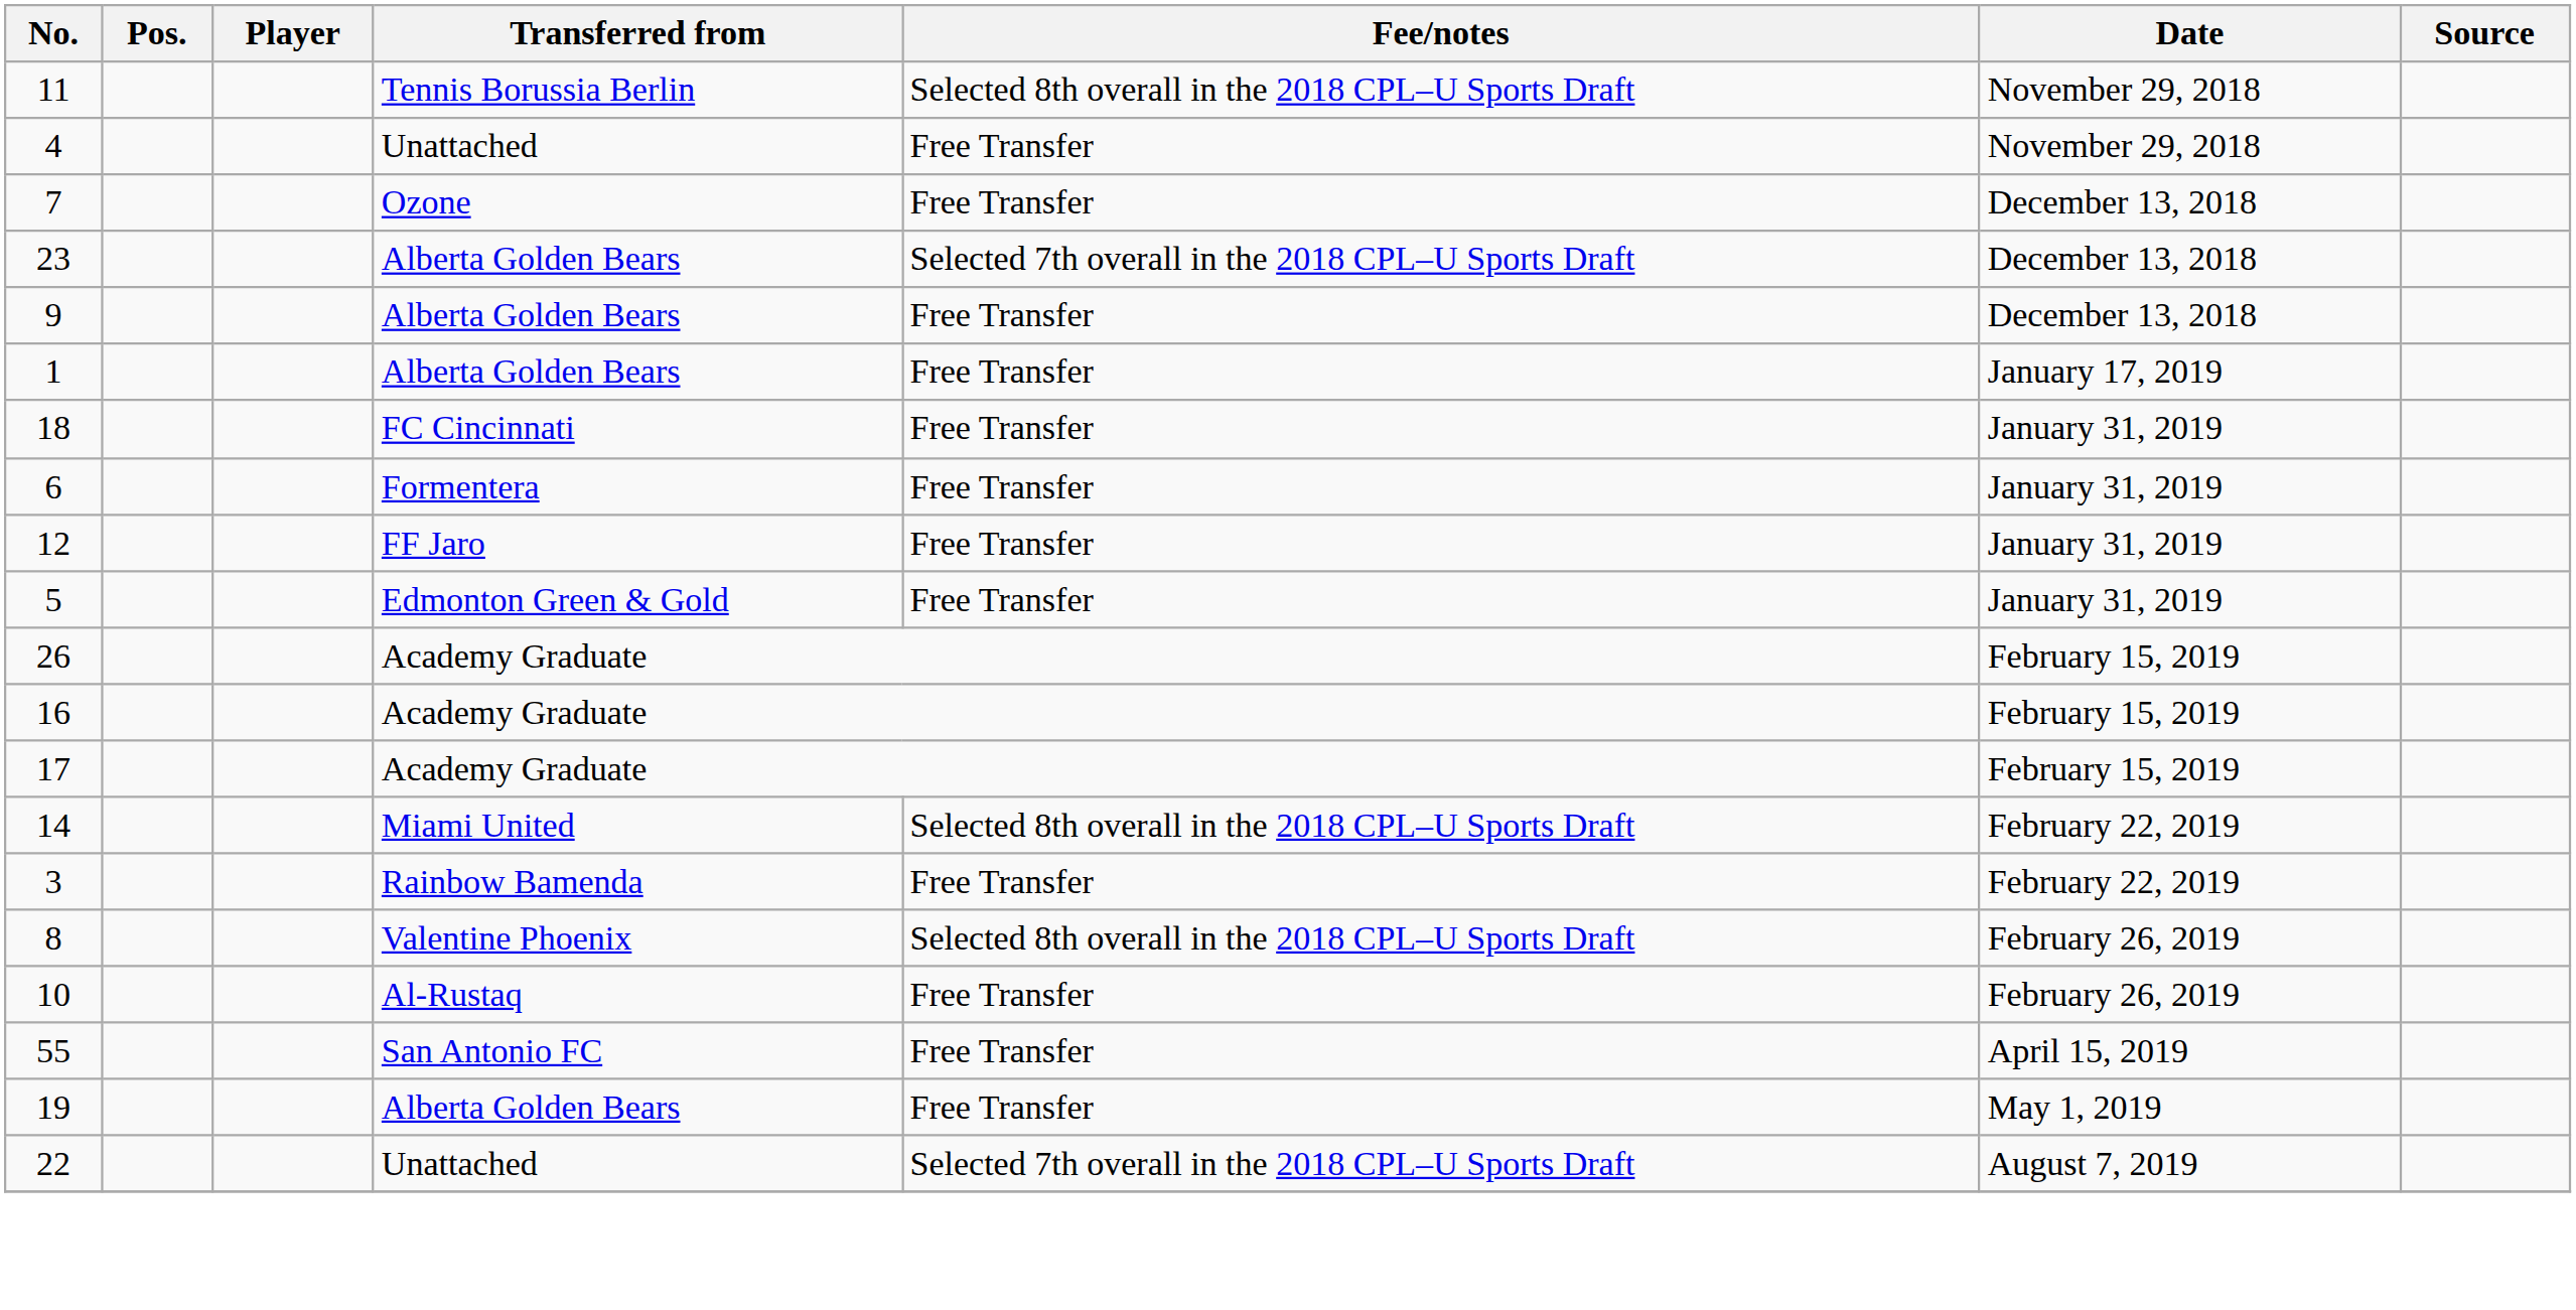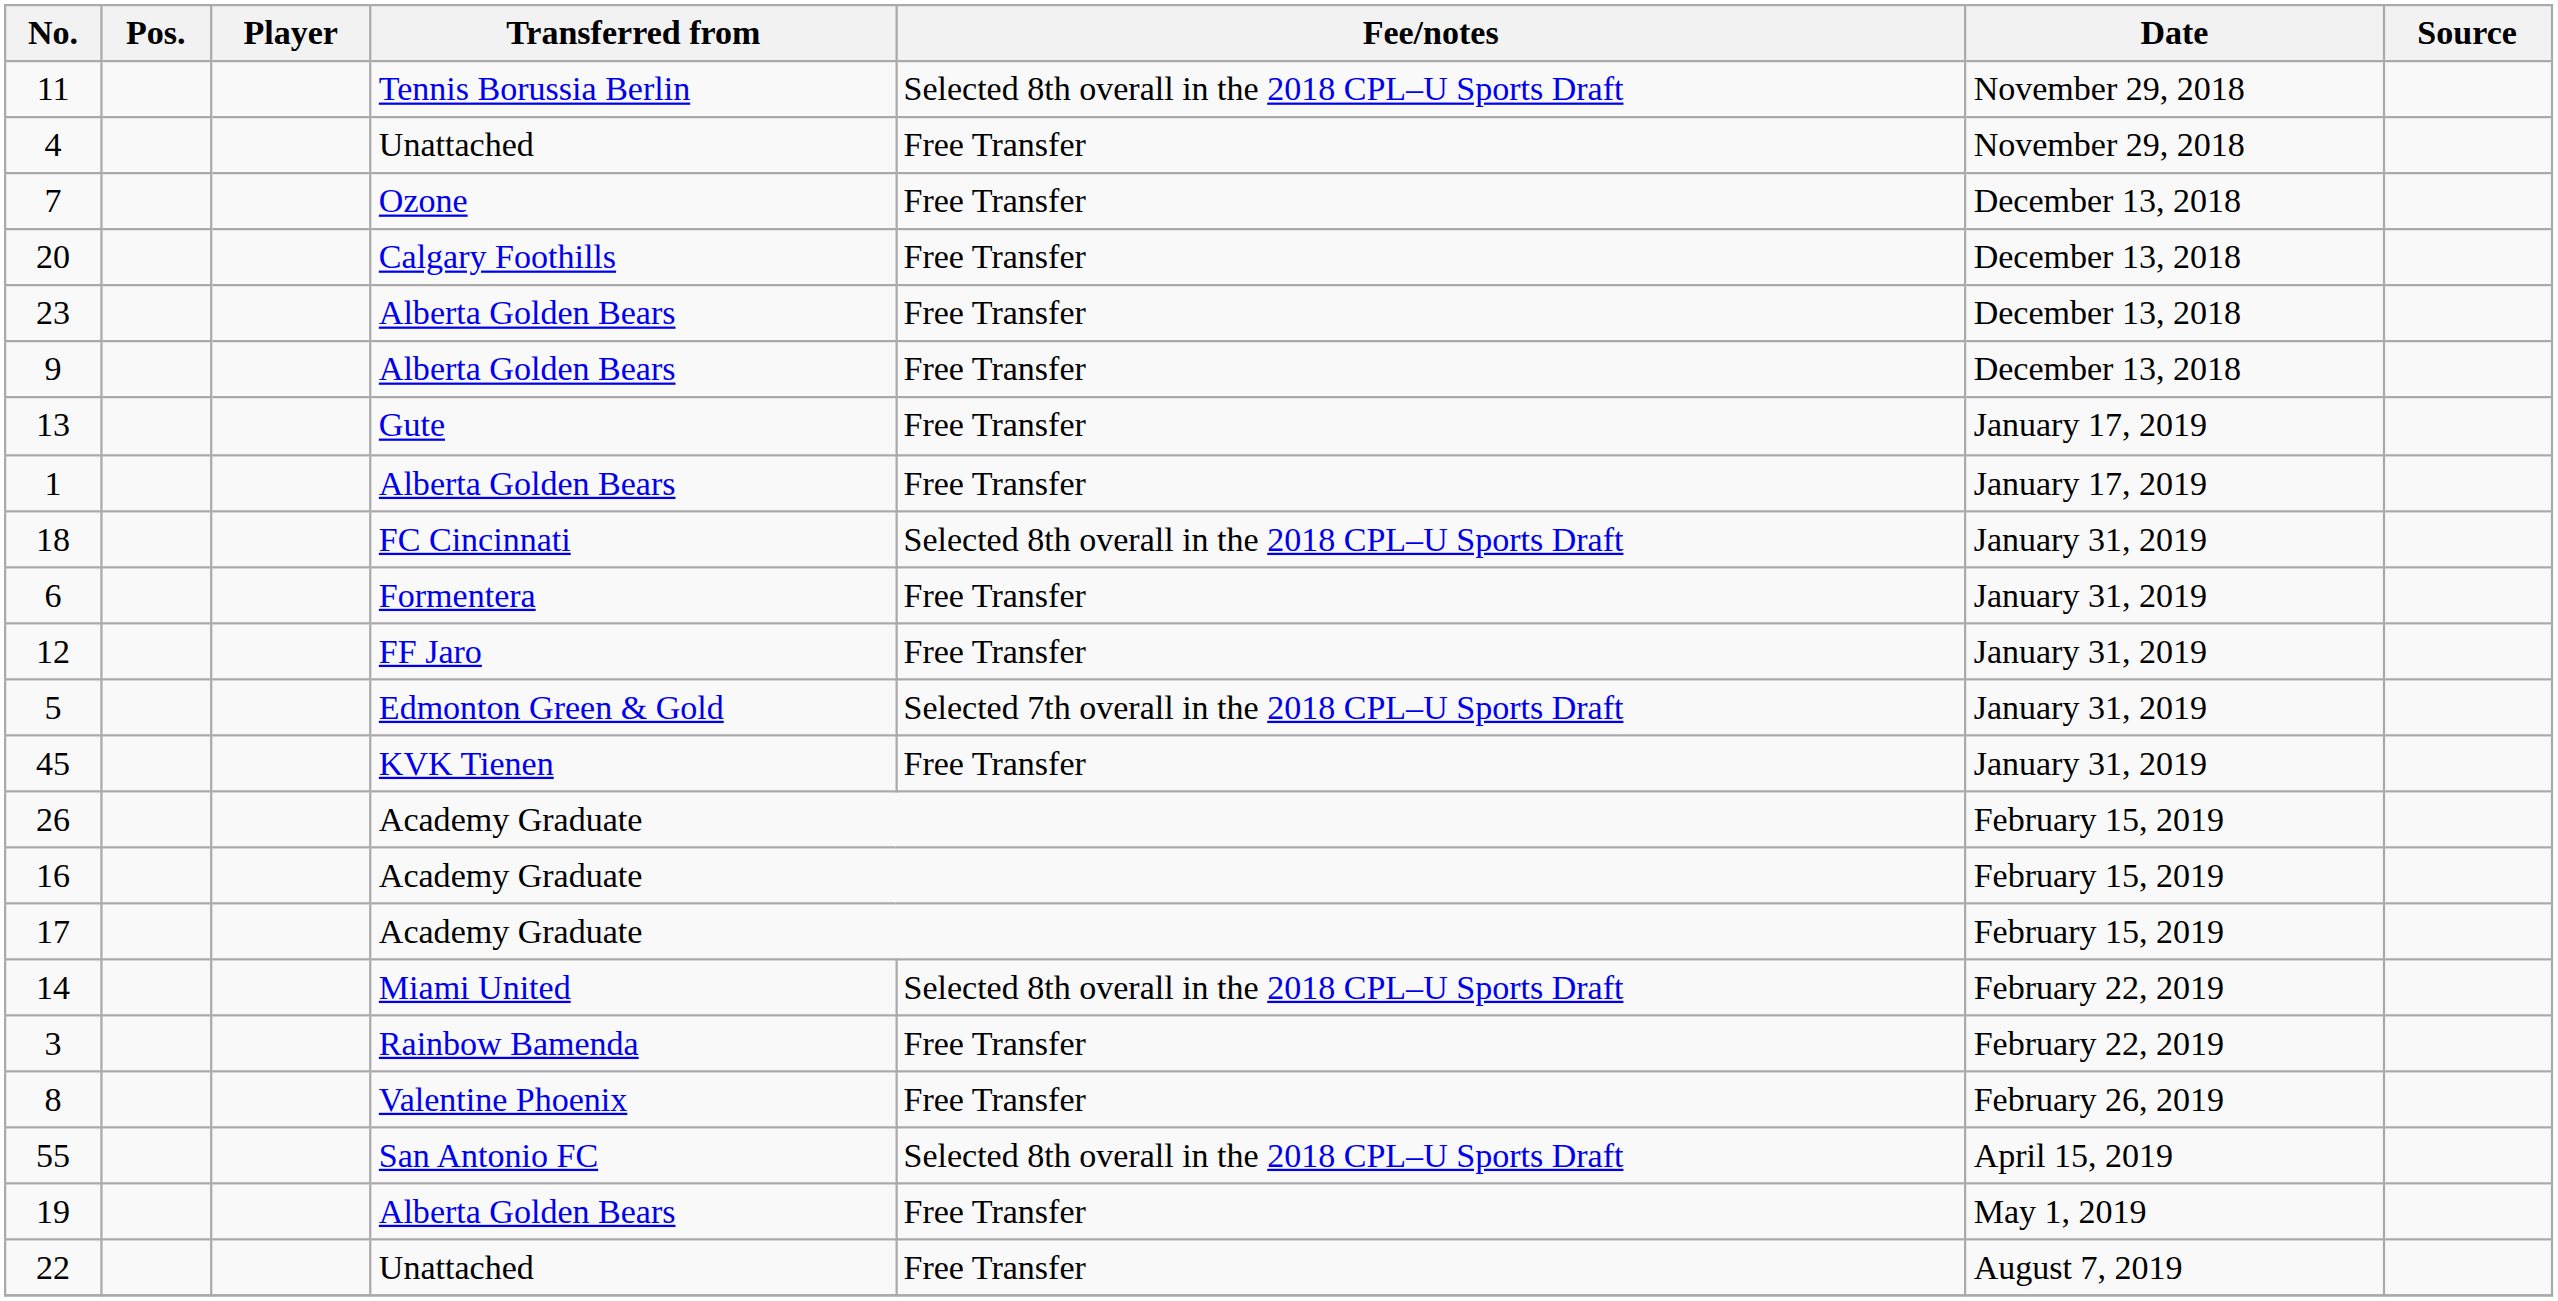+ row: 20 | Calgary Foothills | Free Transfer | December 13, 2018
23 | Fee/notes: Selected 7th overall in the 2018 CPL–U Sports Draft -> Free Transfer
+ row: 13 | Gute | Free Transfer | January 17, 2019
18 | Fee/notes: Free Transfer -> Selected 8th overall in the 2018 CPL–U Sports Draft
5 | Fee/notes: Free Transfer -> Selected 7th overall in the 2018 CPL–U Sports Draft
+ row: 45 | KVK Tienen | Free Transfer | January 31, 2019
8 | Fee/notes: Selected 8th overall in the 2018 CPL–U Sports Draft -> Free Transfer
- row: 10 | Al-Rustaq | Free Transfer | February 26, 2019
55 | Fee/notes: Free Transfer -> Selected 8th overall in the 2018 CPL–U Sports Draft
22 | Fee/notes: Selected 7th overall in the 2018 CPL–U Sports Draft -> Free Transfer
